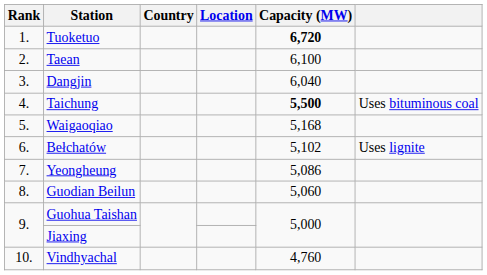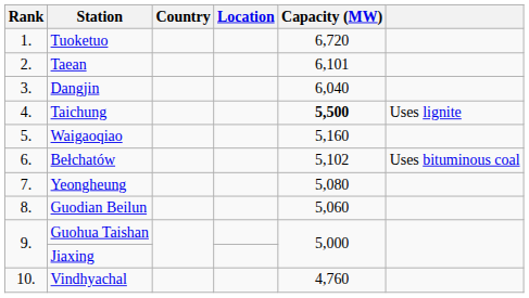Tuoketuo | Capacity (MW): bold -> normal
Taean | Capacity (MW): 6,100 -> 6,101
Taichung | column 6: Uses bituminous coal -> Uses lignite
Waigaoqiao | Capacity (MW): 5,168 -> 5,160
Bełchatów | column 6: Uses lignite -> Uses bituminous coal
Yeongheung | Capacity (MW): 5,086 -> 5,080
